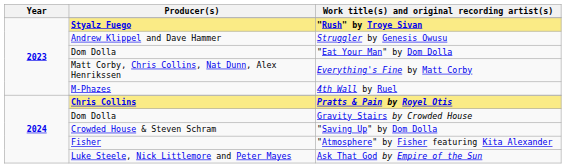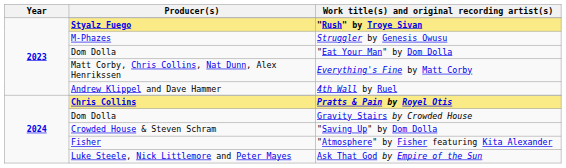Struggler by Genesis Owusu | Producer(s): Andrew Klippel and Dave Hammer -> M-Phazes
4th Wall by Ruel | Producer(s): M-Phazes -> Andrew Klippel and Dave Hammer
